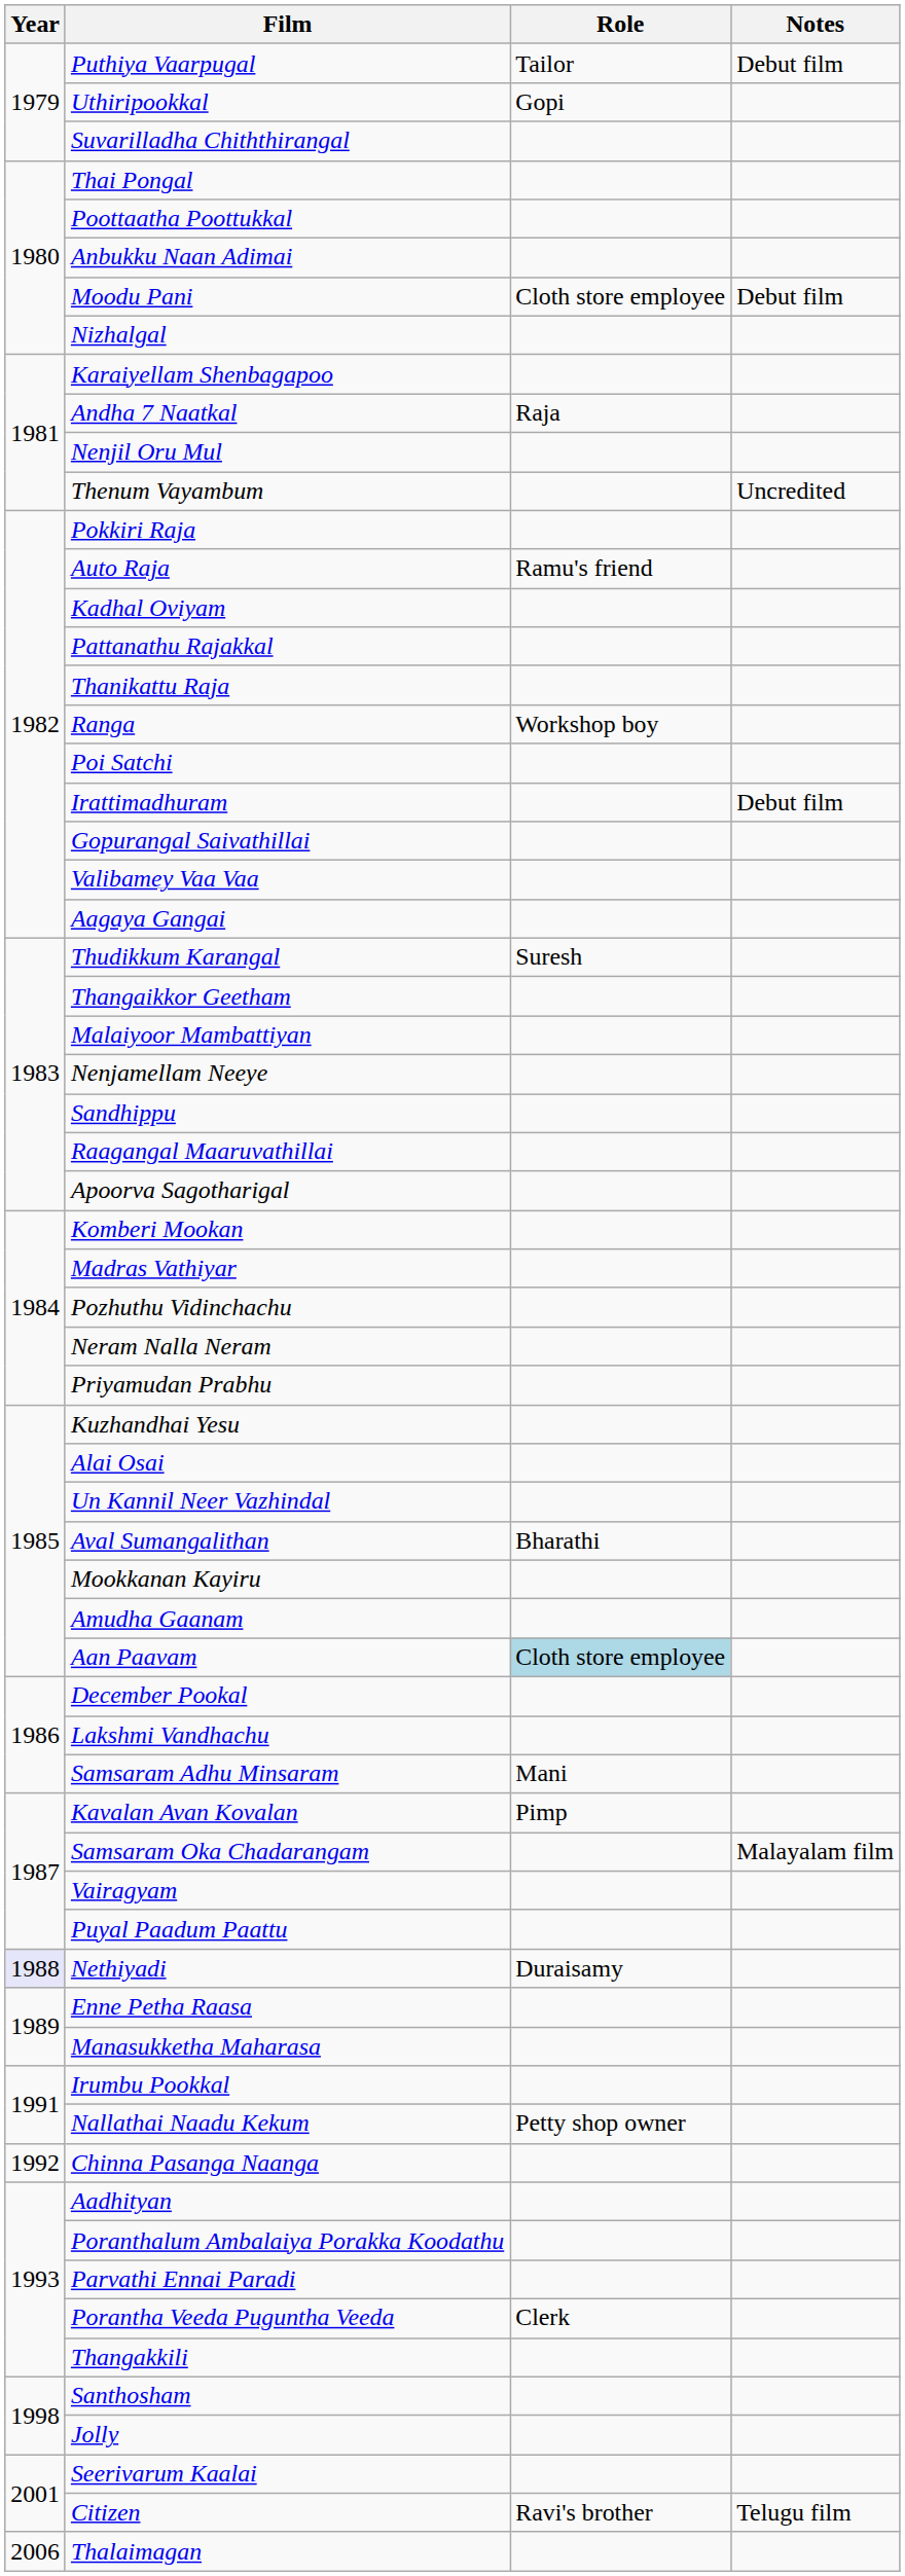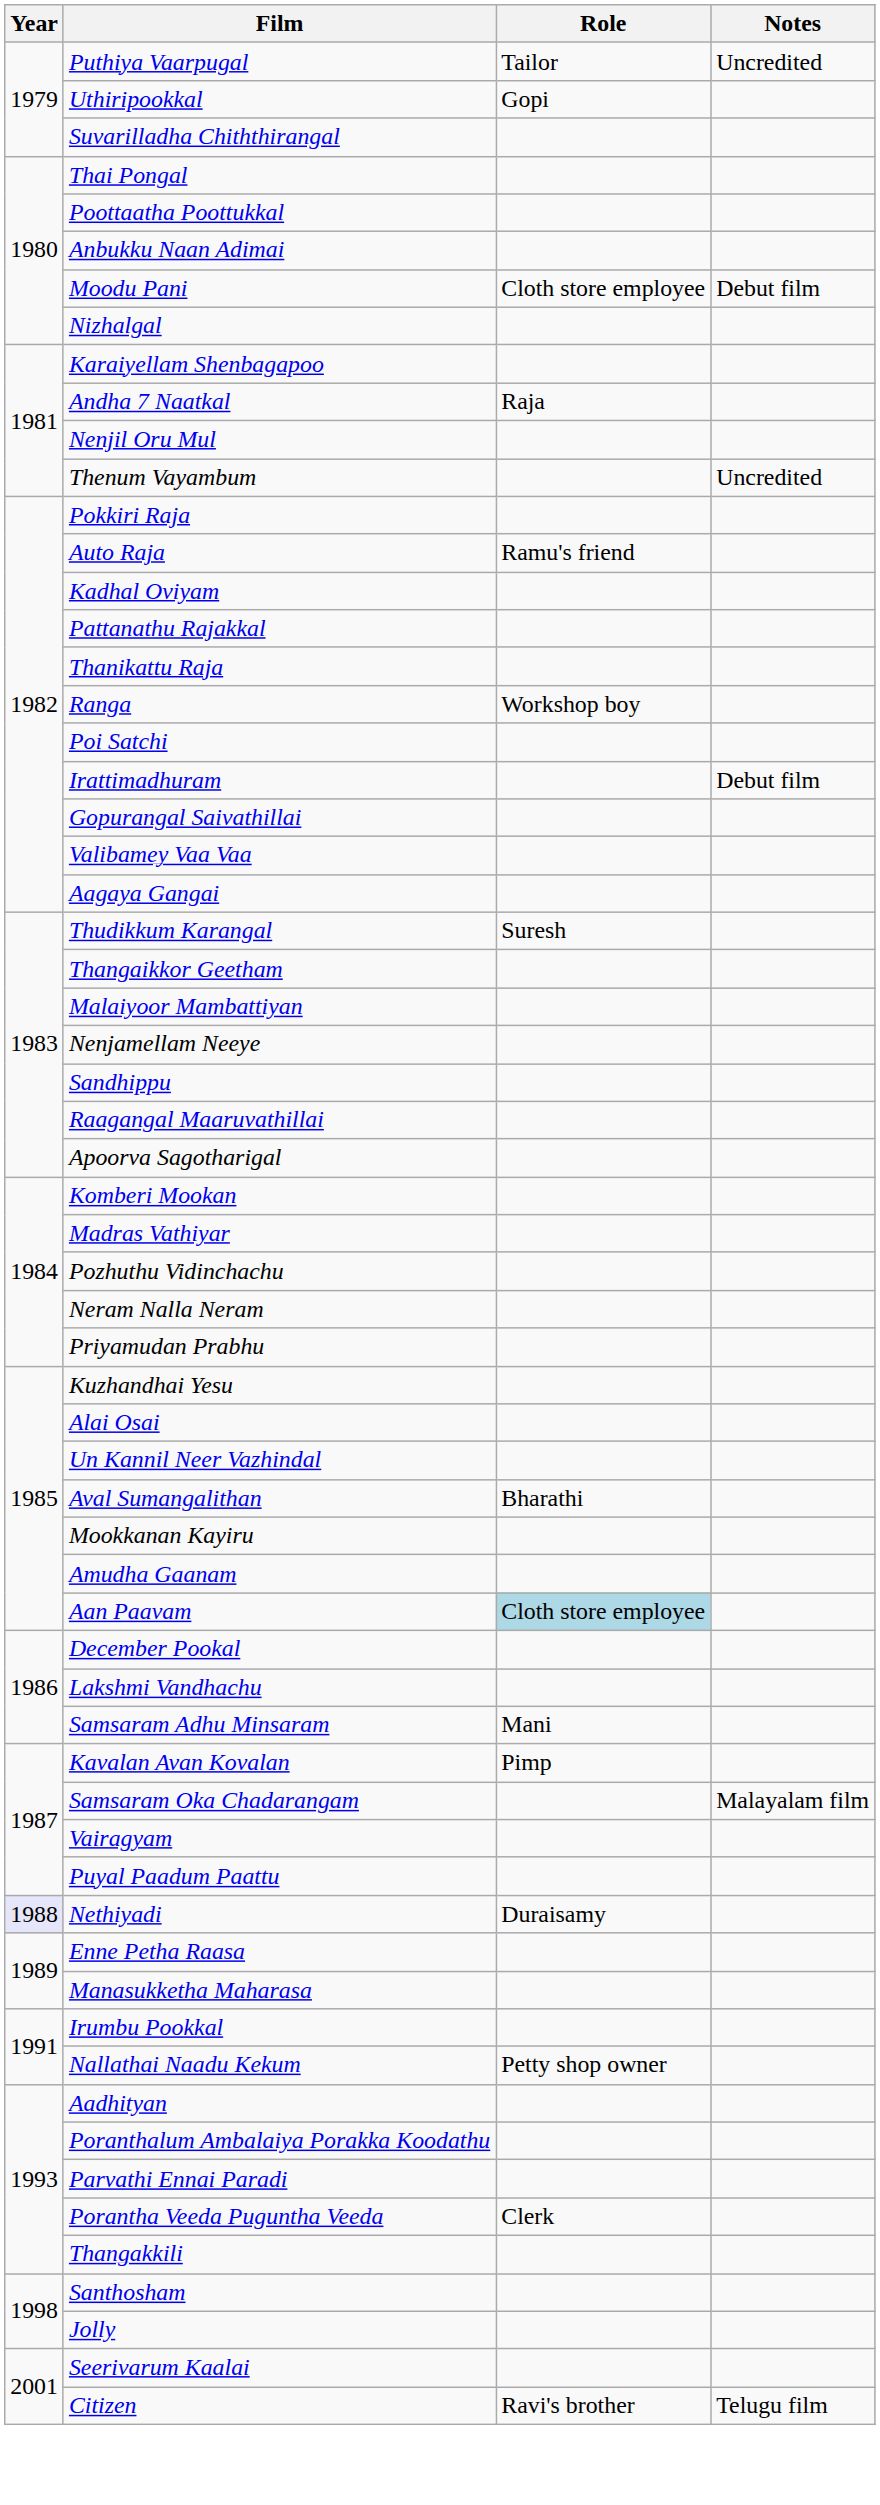Puthiya Vaarpugal | Notes: Debut film -> Uncredited
- row: 1992 | Chinna Pasanga Naanga
- row: 2006 | Thalaimagan
